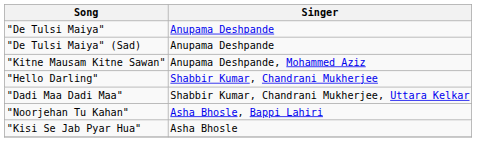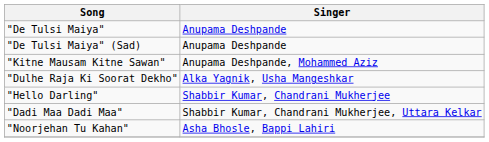+ row: "Dulhe Raja Ki Soorat Dekho" | Alka Yagnik, Usha Mangeshkar
- row: "Kisi Se Jab Pyar Hua" | Asha Bhosle
